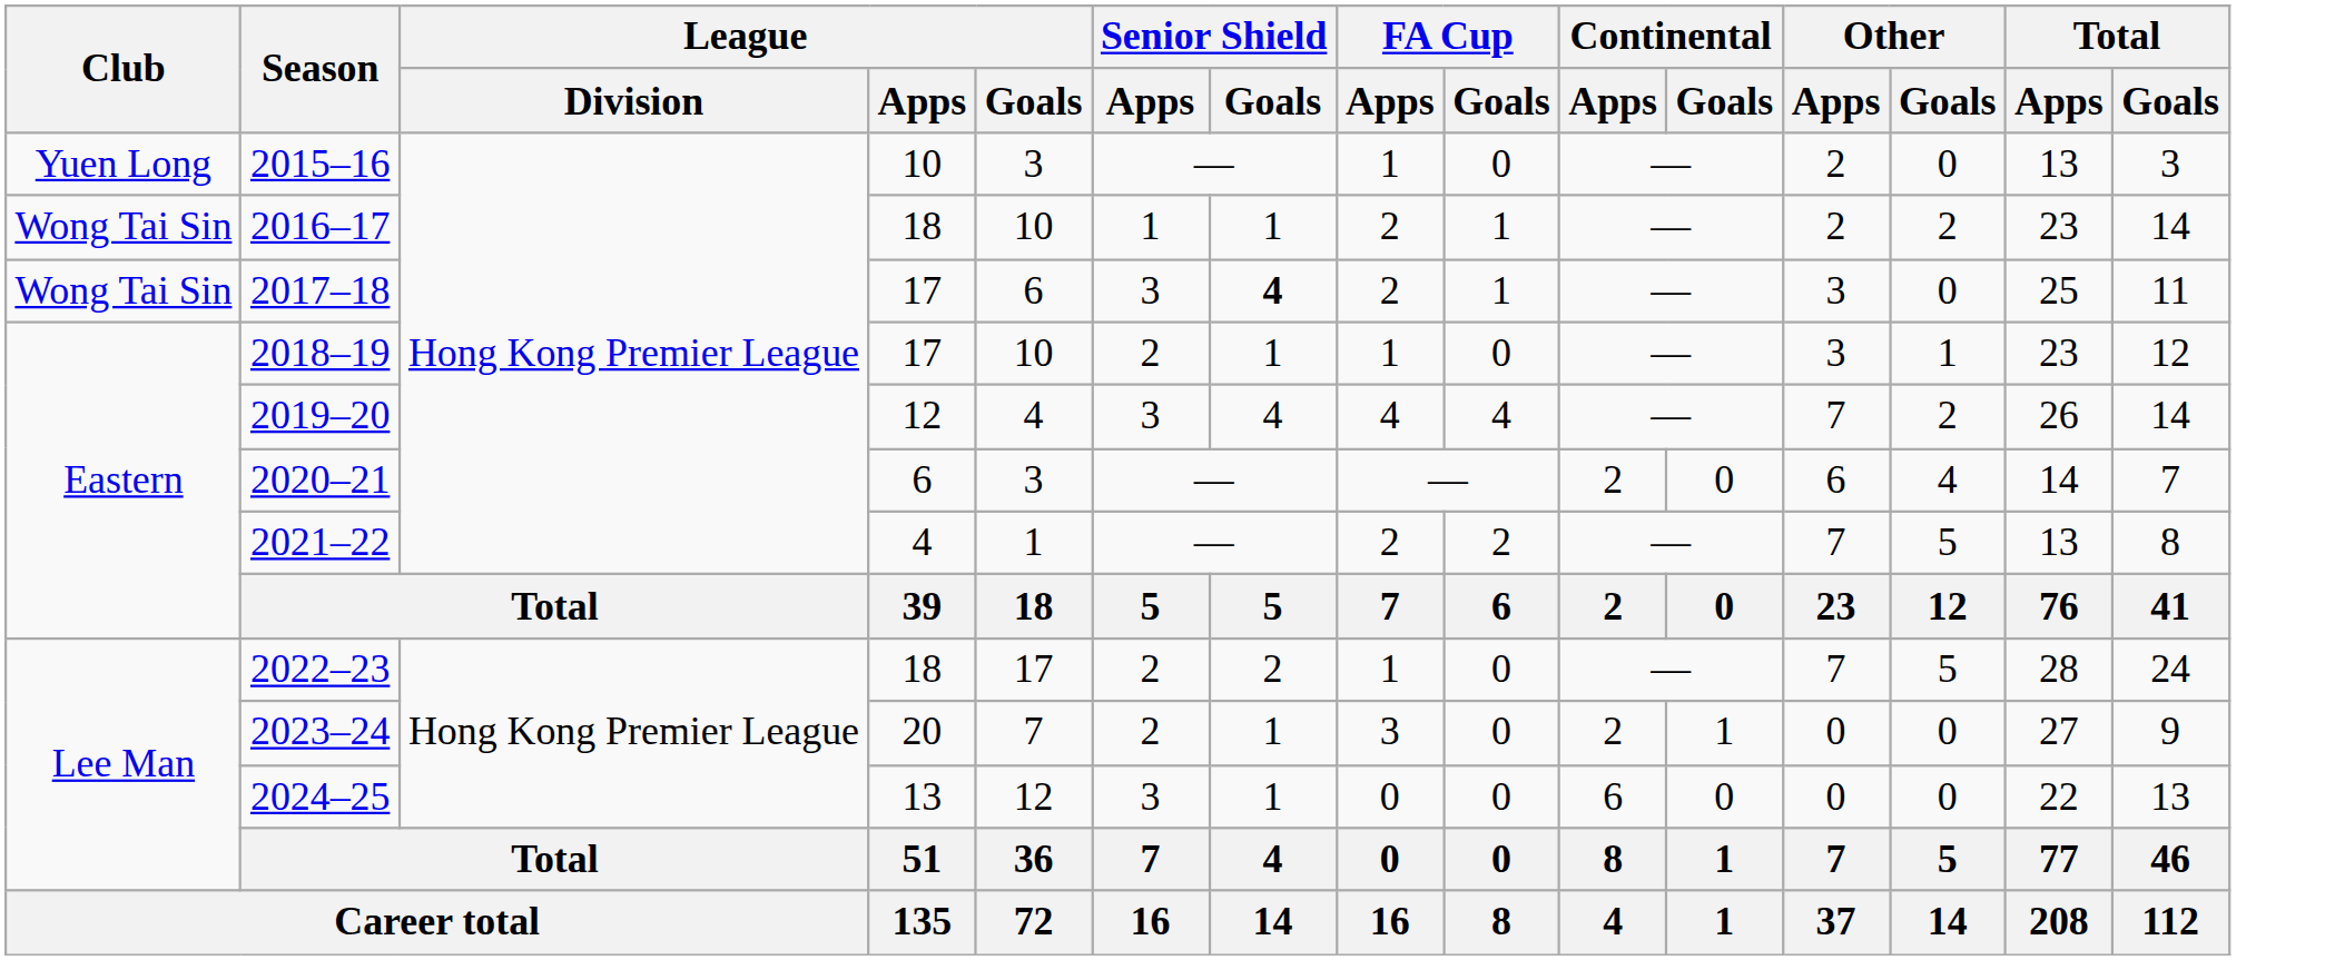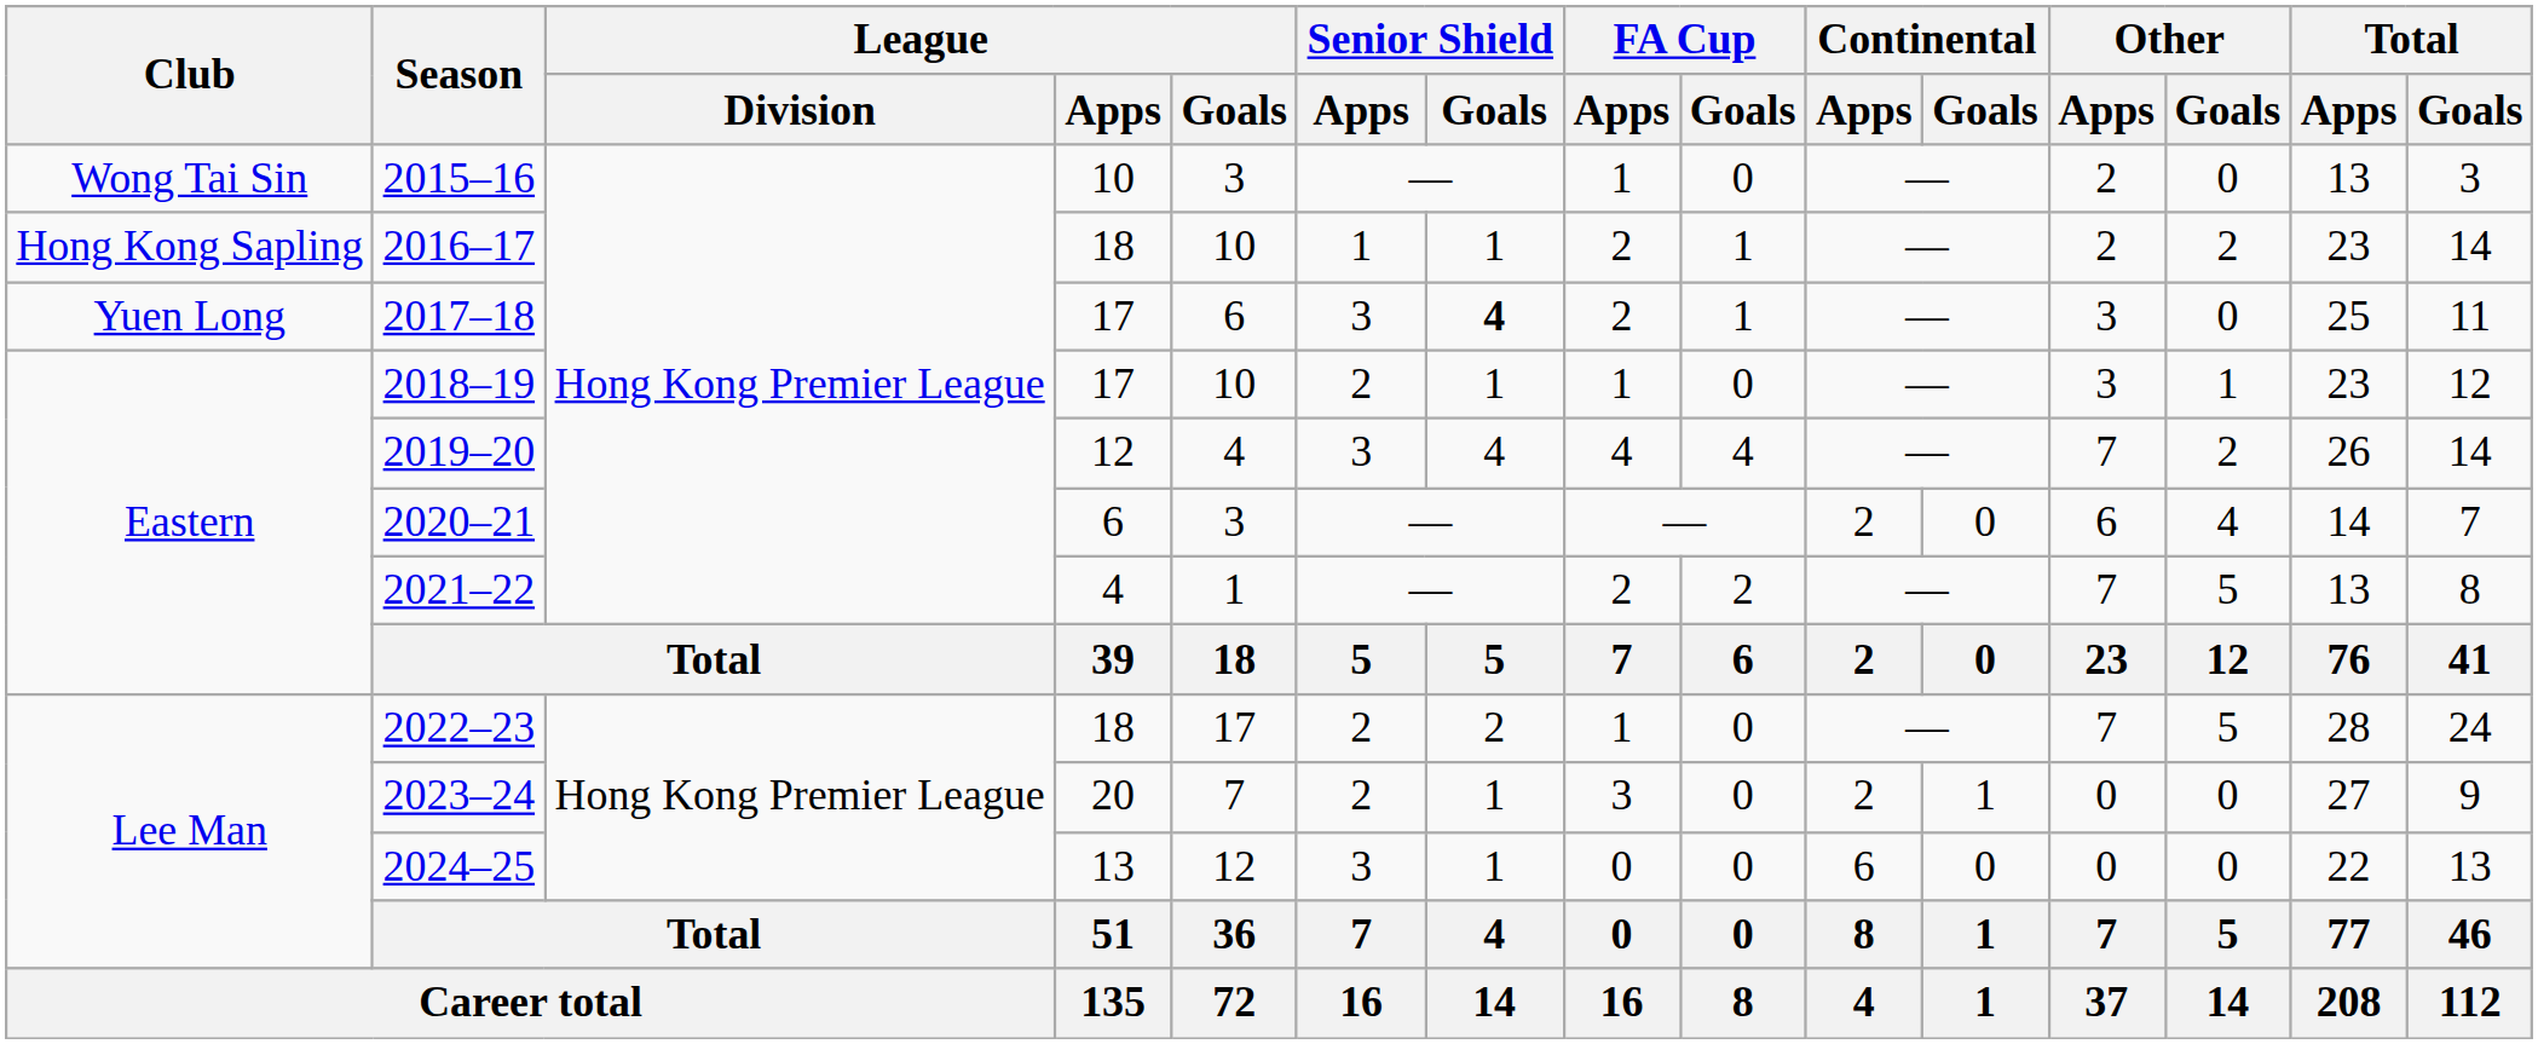2015–16 | Club: Yuen Long -> Wong Tai Sin
2016–17 | Club: Wong Tai Sin -> Hong Kong Sapling
2017–18 | Club: Wong Tai Sin -> Yuen Long
